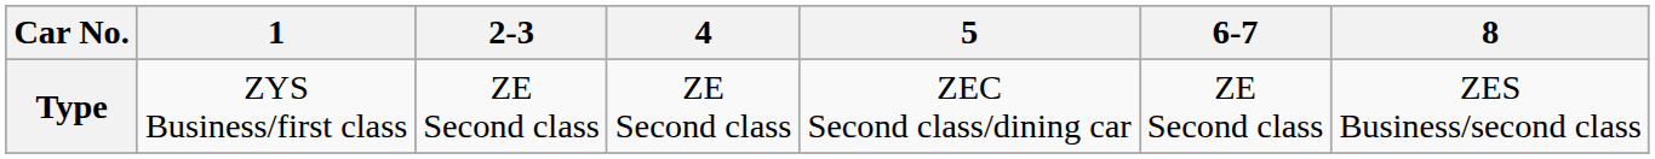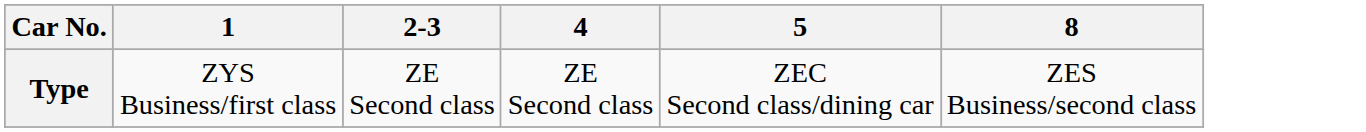- column: 6-7 | ZE Second class
